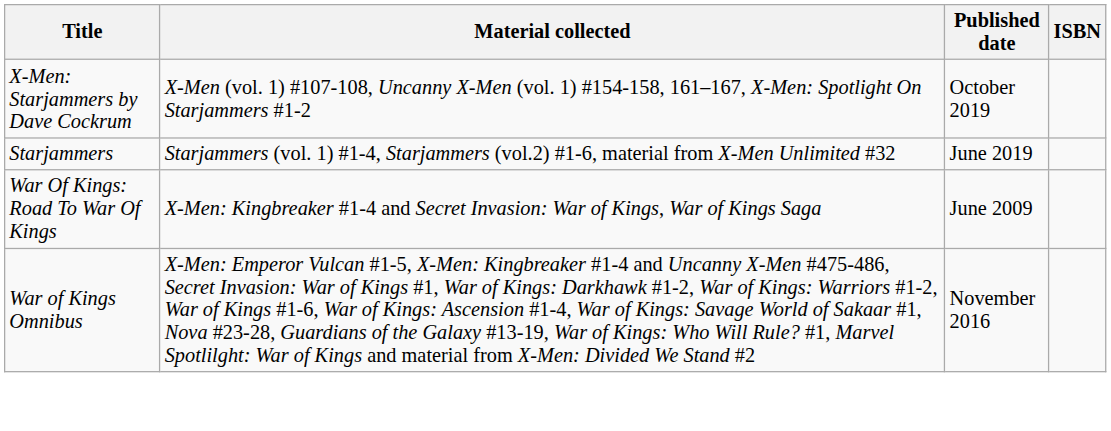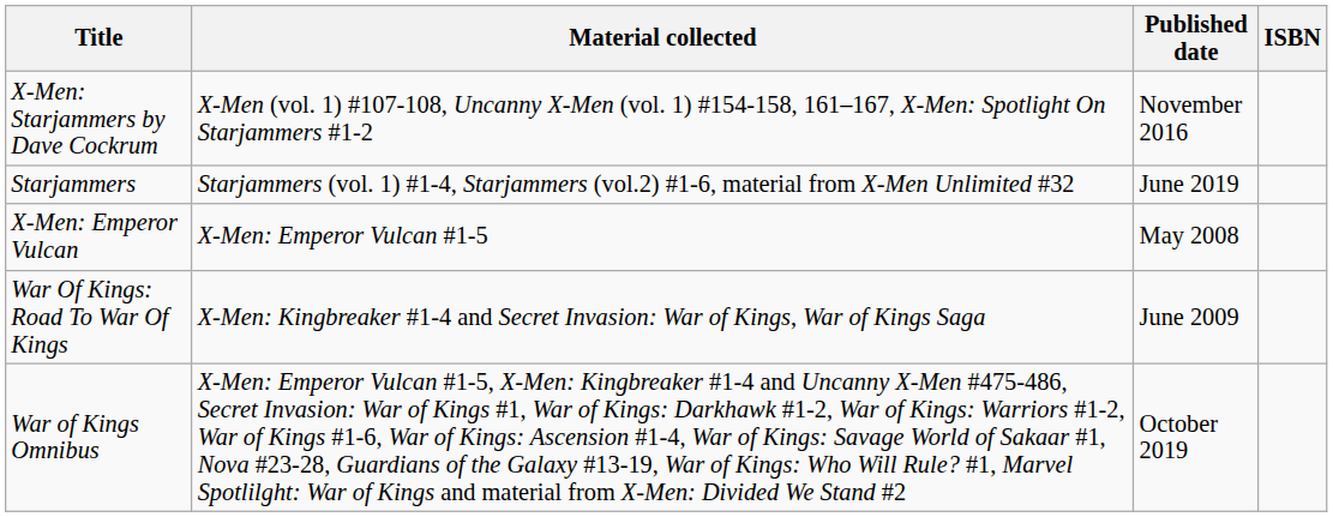X-Men: Starjammers by Dave Cockrum | Published date: October 2019 -> November 2016
+ row: X-Men: Emperor Vulcan | X-Men: Emperor Vulcan #1-5 | May 2008
War of Kings Omnibus | Published date: November 2016 -> October 2019
